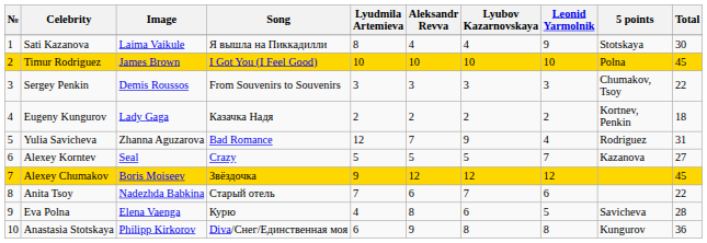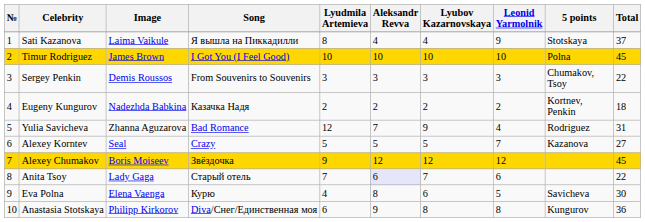Sati Kazanova | Total: 30 -> 37
Eugeny Kungurov | Image: Lady Gaga -> Nadezhda Babkina
Anita Tsoy | Image: Nadezhda Babkina -> Lady Gaga
Anita Tsoy | Aleksandr Revva: no background -> lavender background
Eva Polna | Total: 28 -> 30
